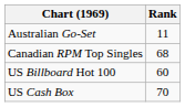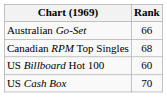Australian Go-Set | Rank: 11 -> 66
